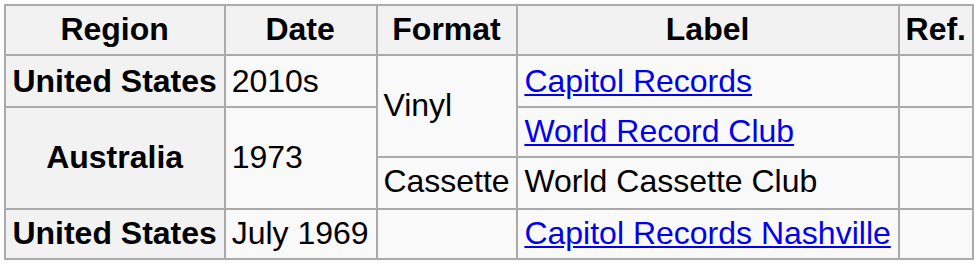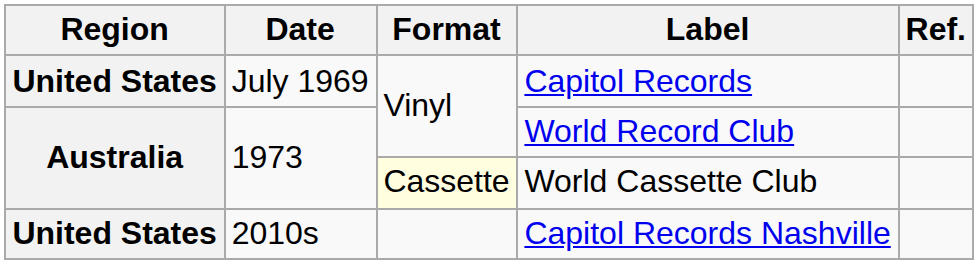Capitol Records | Date: 2010s -> July 1969
World Cassette Club | Format: no background -> lightyellow background
Capitol Records Nashville | Date: July 1969 -> 2010s
